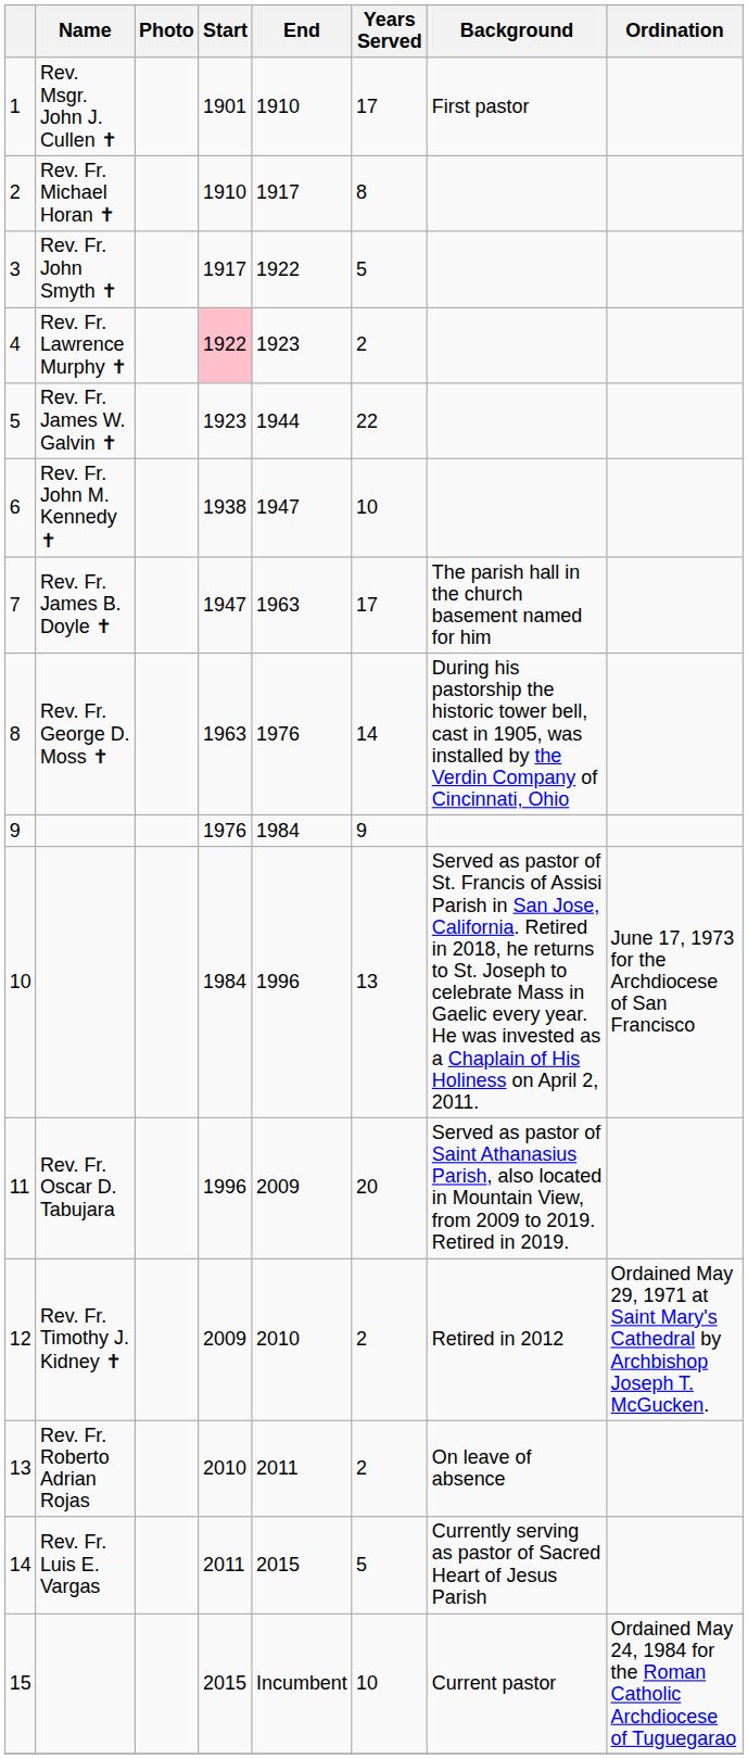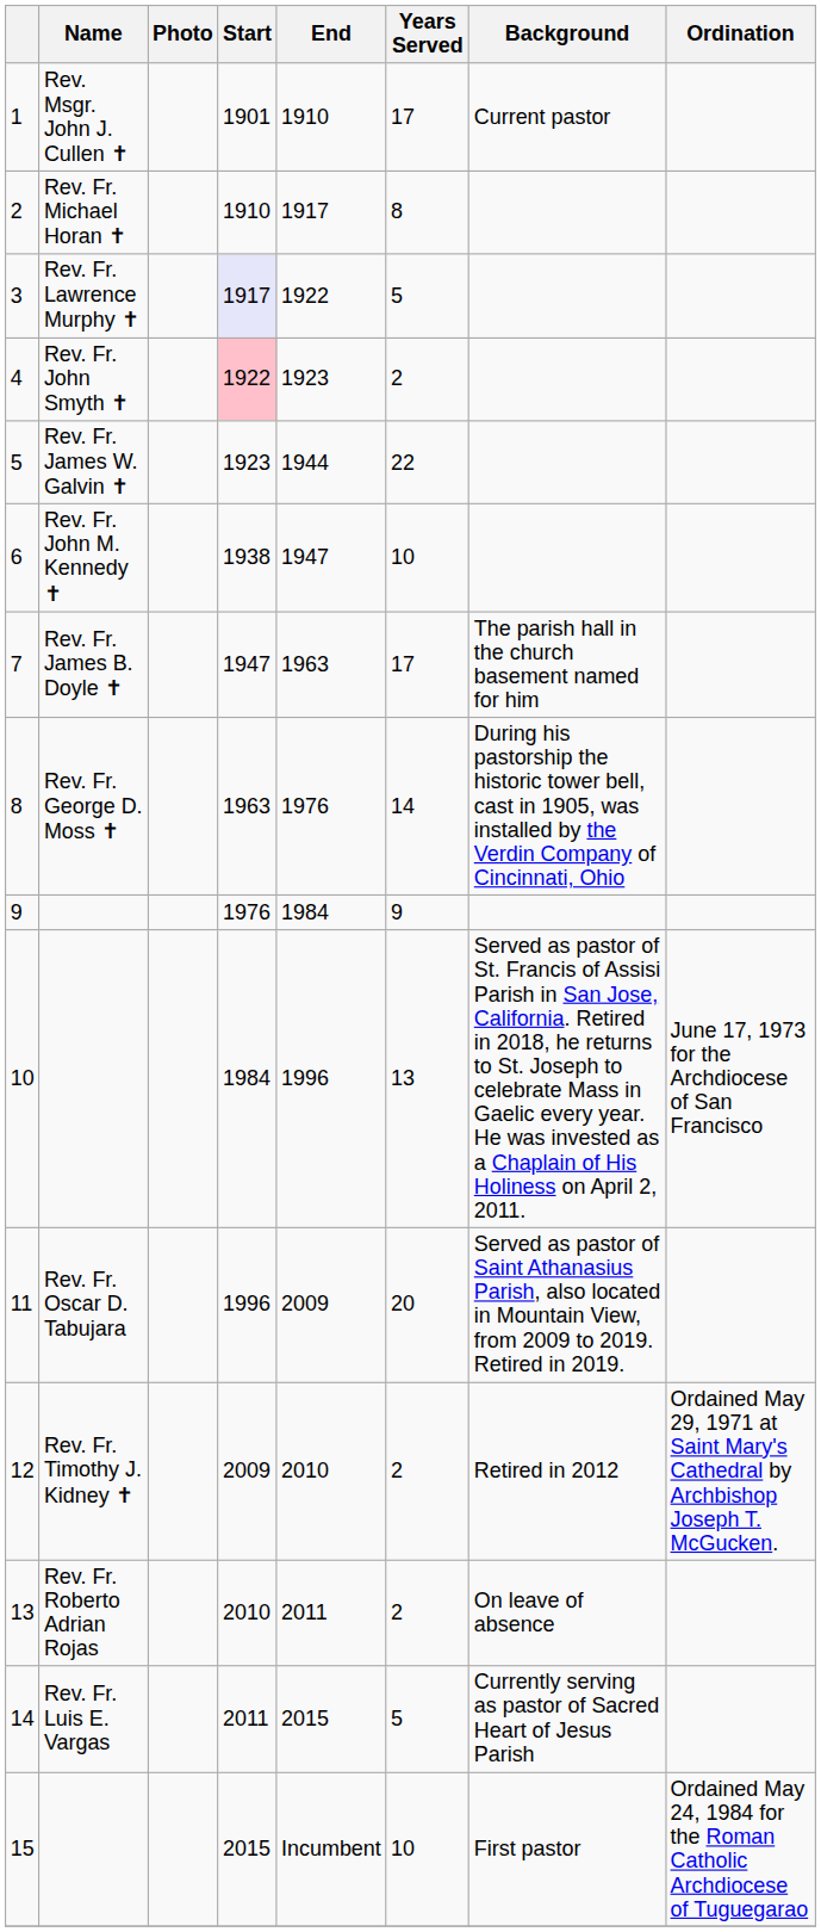1 | Background: First pastor -> Current pastor
3 | Name: Rev. Fr. John Smyth ✝ -> Rev. Fr. Lawrence Murphy ✝
3 | Start: no background -> lavender background
4 | Name: Rev. Fr. Lawrence Murphy ✝ -> Rev. Fr. John Smyth ✝
15 | Background: Current pastor -> First pastor
